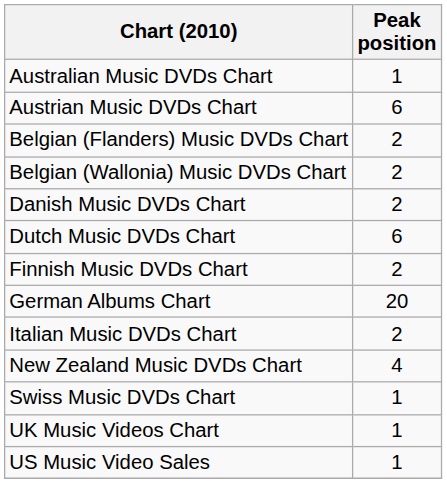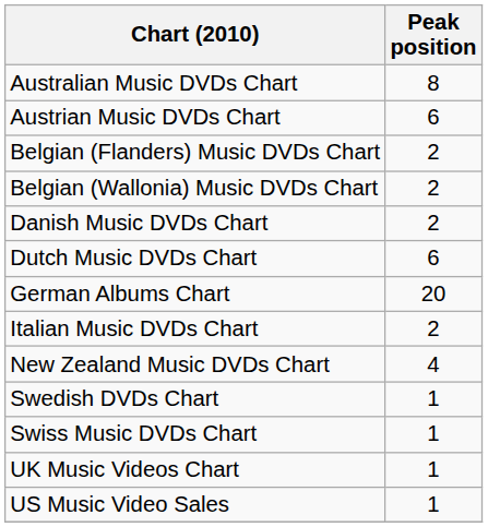Australian Music DVDs Chart | Peak position: 1 -> 8
- row: Finnish Music DVDs Chart | 2
+ row: Swedish DVDs Chart | 1
